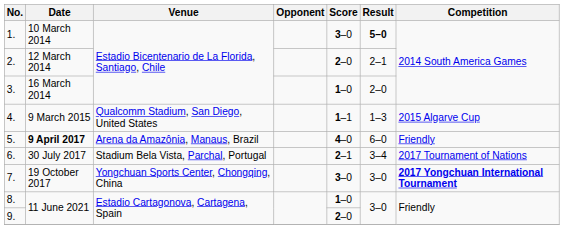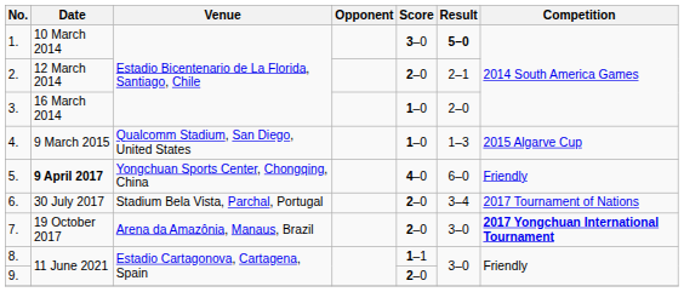4. | Score: 1–1 -> 1–0
5. | Venue: Arena da Amazônia, Manaus, Brazil -> Yongchuan Sports Center, Chongqing, China
6. | Score: 2–1 -> 2–0
7. | Venue: Yongchuan Sports Center, Chongqing, China -> Arena da Amazônia, Manaus, Brazil
7. | Score: 3–0 -> 2–0
8. | Score: 1–0 -> 1–1
